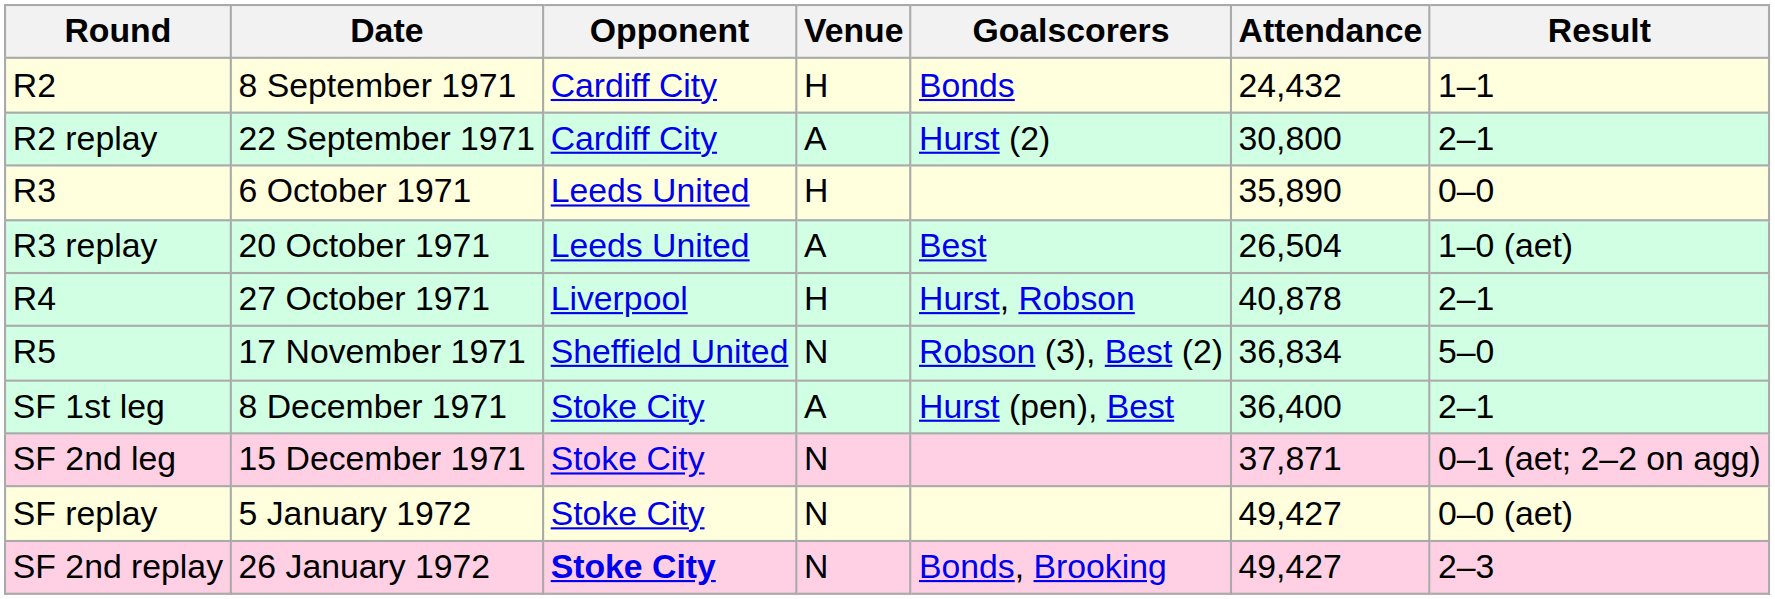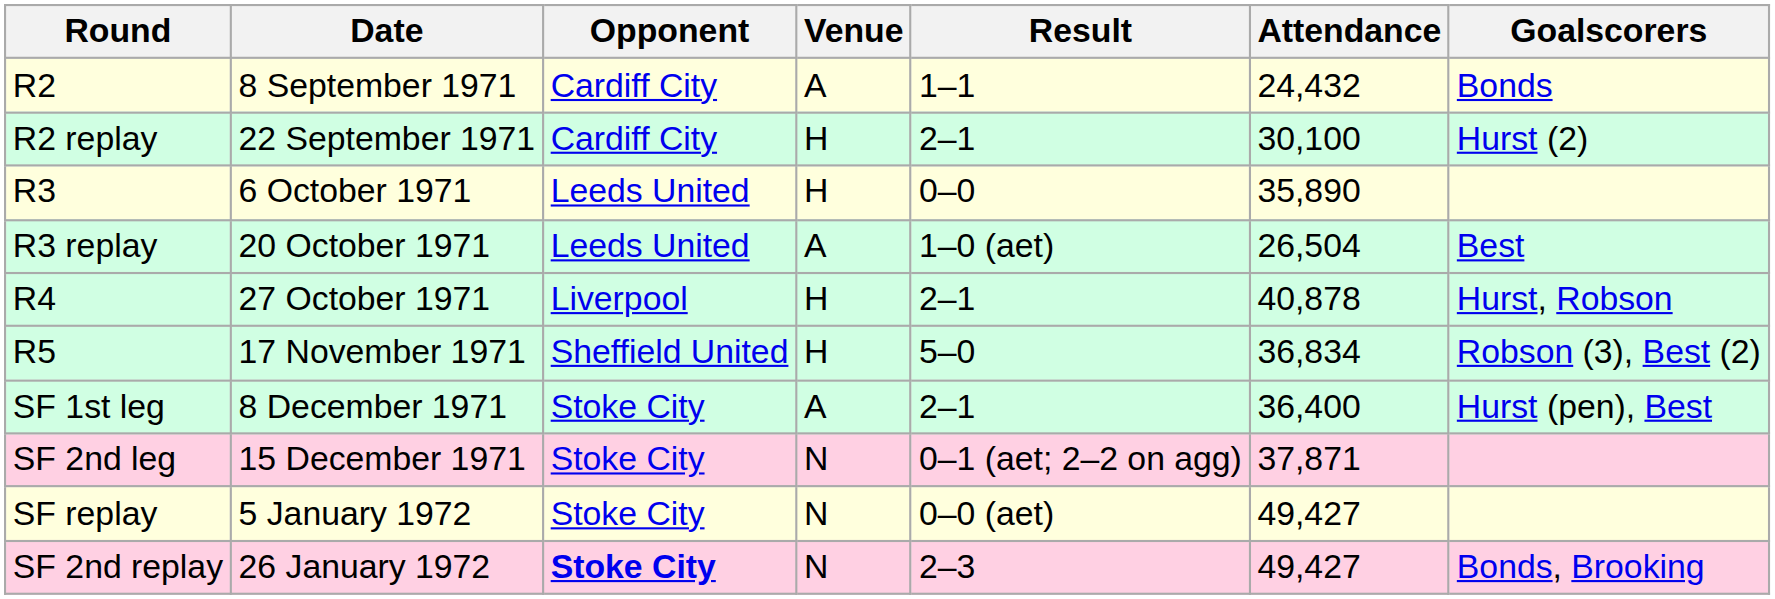columns swapped: Result <-> Goalscorers
R2 | Venue: H -> A
R2 replay | Venue: A -> H
R2 replay | Attendance: 30,800 -> 30,100
R5 | Venue: N -> H
